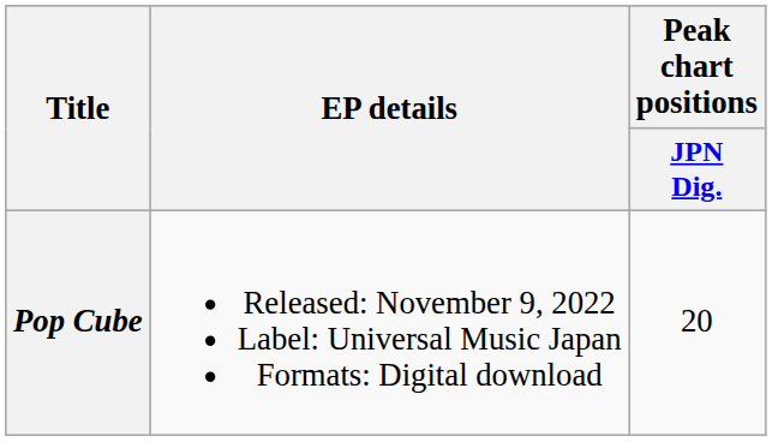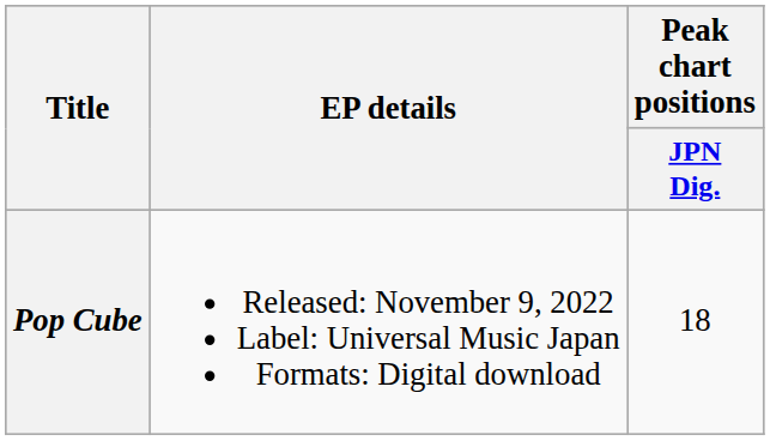Pop Cube | Peak chart positions / JPN Dig.: 20 -> 18
